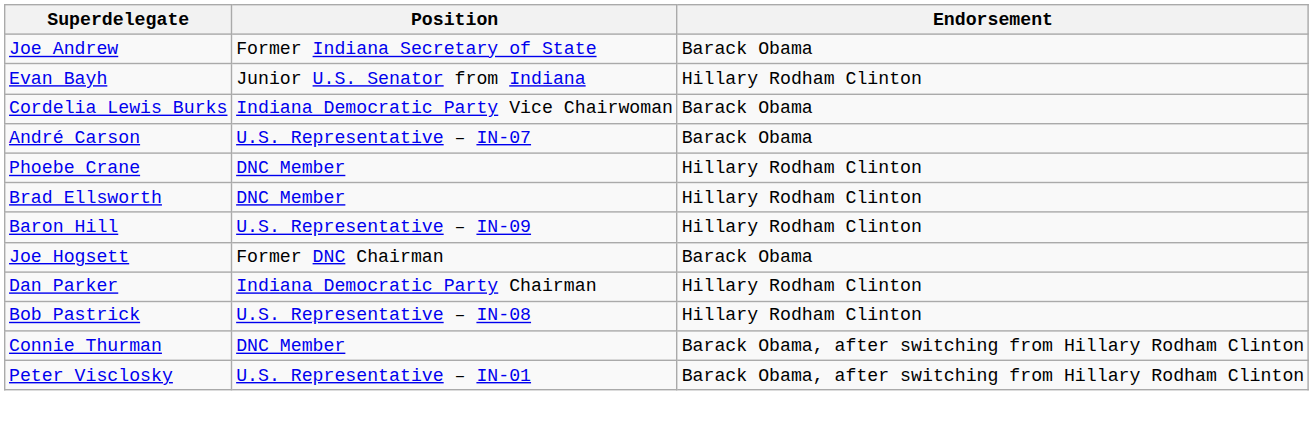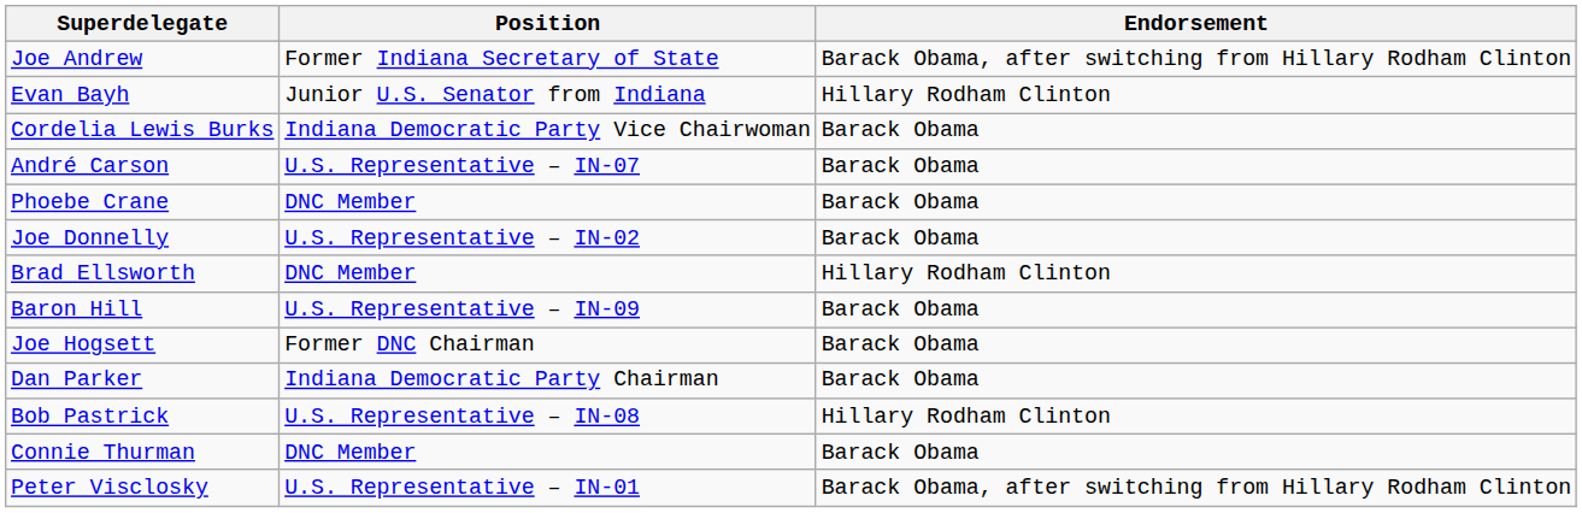Joe Andrew | Endorsement: Barack Obama -> Barack Obama, after switching from Hillary Rodham Clinton
Phoebe Crane | Endorsement: Hillary Rodham Clinton -> Barack Obama
+ row: Joe Donnelly | U.S. Representative – IN-02 | Barack Obama
Baron Hill | Endorsement: Hillary Rodham Clinton -> Barack Obama
Dan Parker | Endorsement: Hillary Rodham Clinton -> Barack Obama
Connie Thurman | Endorsement: Barack Obama, after switching from Hillary Rodham Clinton -> Barack Obama
